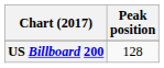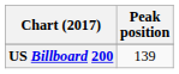US Billboard 200 | Peak position: 128 -> 139
